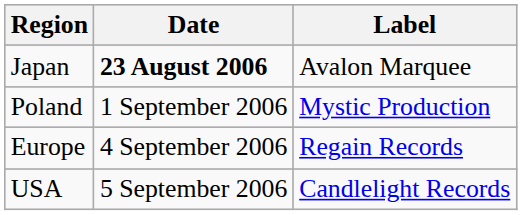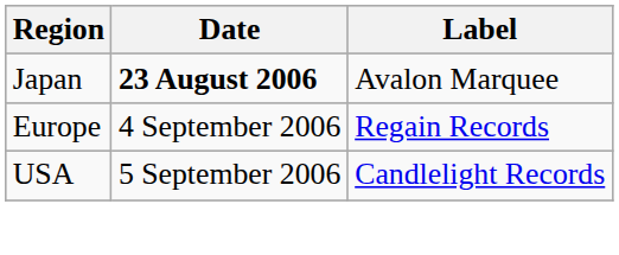- row: Poland | 1 September 2006 | Mystic Production
